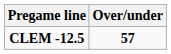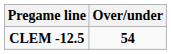CLEM -12.5 | Over/under: 57 -> 54
